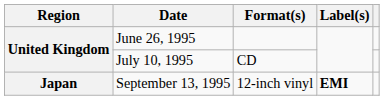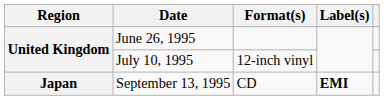July 10, 1995 | Format(s): CD -> 12-inch vinyl
September 13, 1995 | Format(s): 12-inch vinyl -> CD
